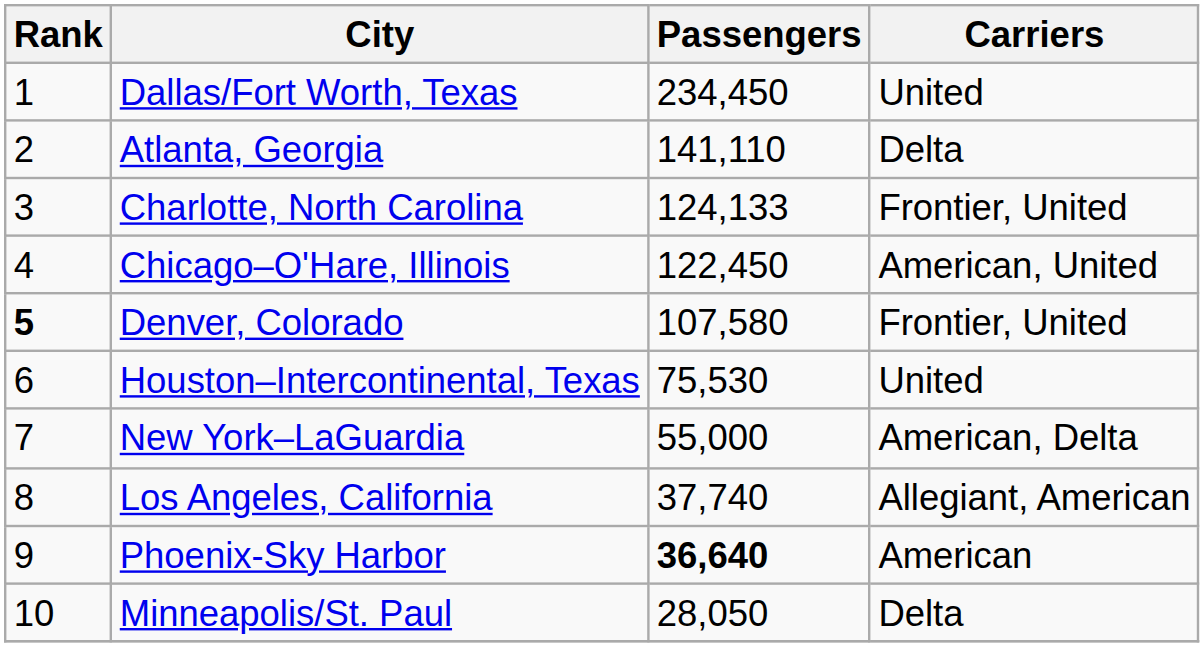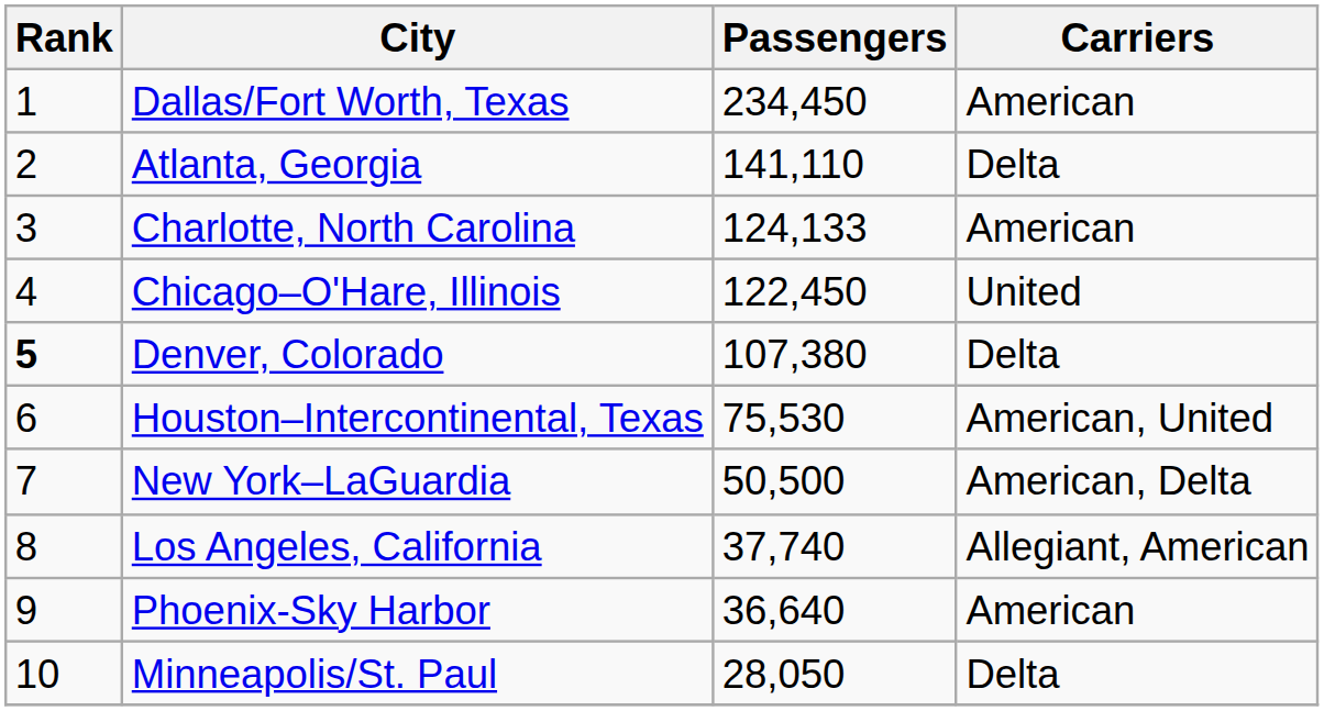Dallas/Fort Worth, Texas | Carriers: United -> American
Charlotte, North Carolina | Carriers: Frontier, United -> American
Chicago–O'Hare, Illinois | Carriers: American, United -> United
Denver, Colorado | Passengers: 107,580 -> 107,380
Denver, Colorado | Carriers: Frontier, United -> Delta
Houston–Intercontinental, Texas | Carriers: United -> American, United
New York–LaGuardia | Passengers: 55,000 -> 50,500
Phoenix-Sky Harbor | Passengers: bold -> normal
